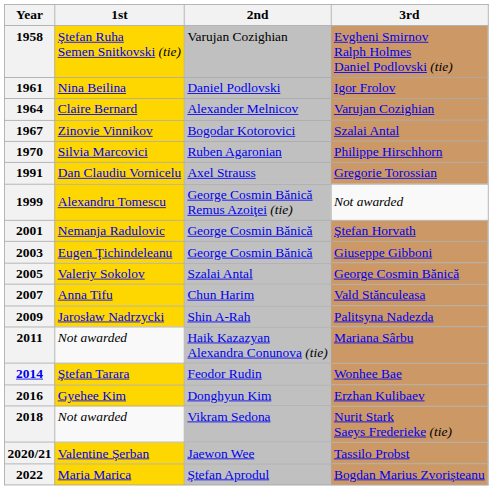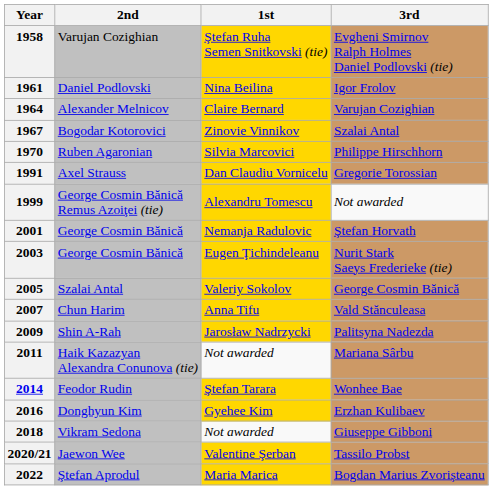columns swapped: 1st <-> 2nd
2003 | 3rd: Giuseppe Gibboni -> Nurit Stark Saeys Frederieke (tie)
2018 | 3rd: Nurit Stark Saeys Frederieke (tie) -> Giuseppe Gibboni
